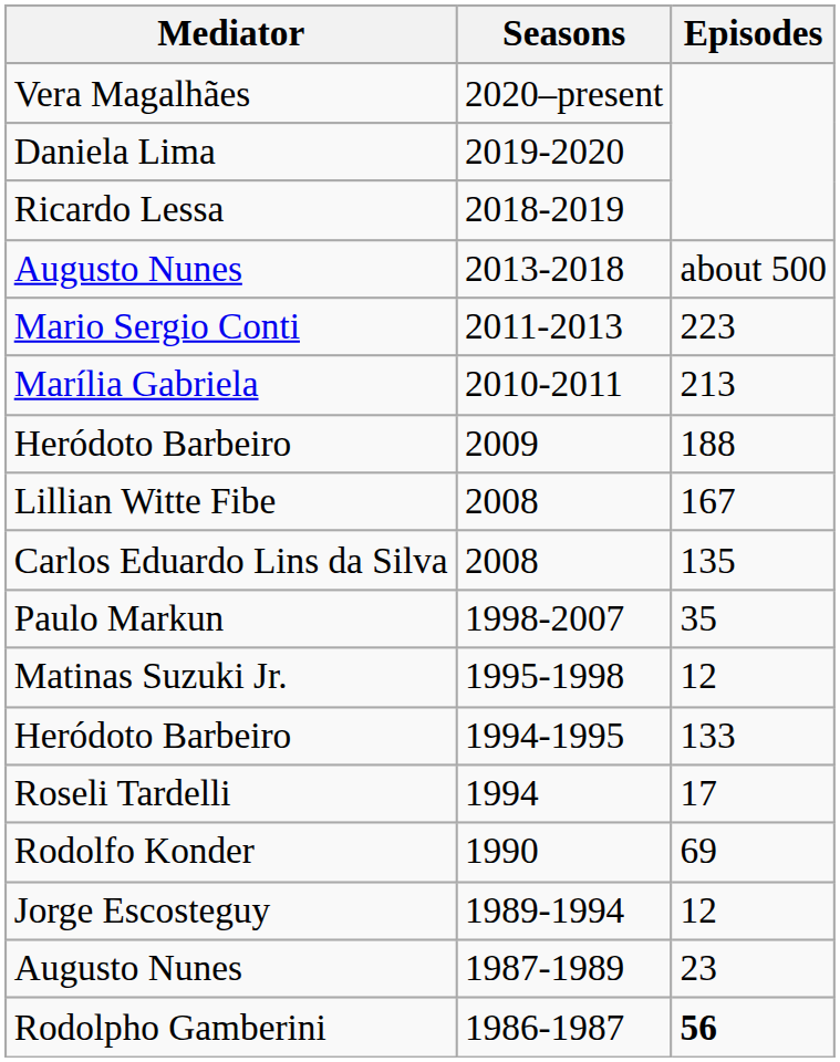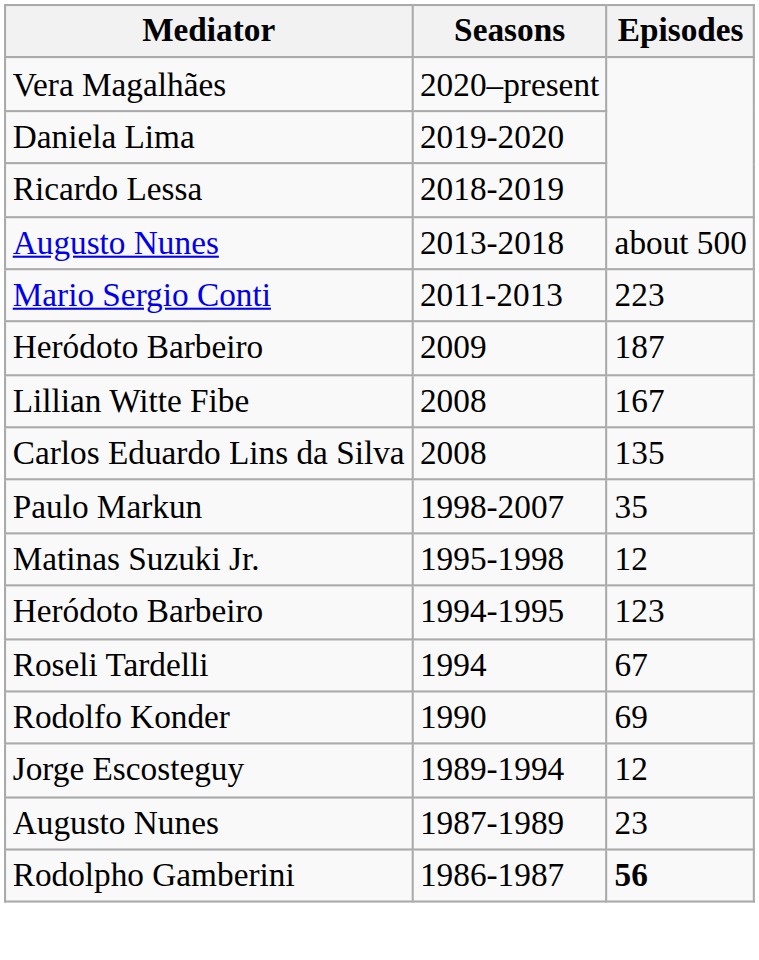- row: Marília Gabriela | 2010-2011 | 213
2009 | Episodes: 188 -> 187
1994-1995 | Episodes: 133 -> 123
1994 | Episodes: 17 -> 67
